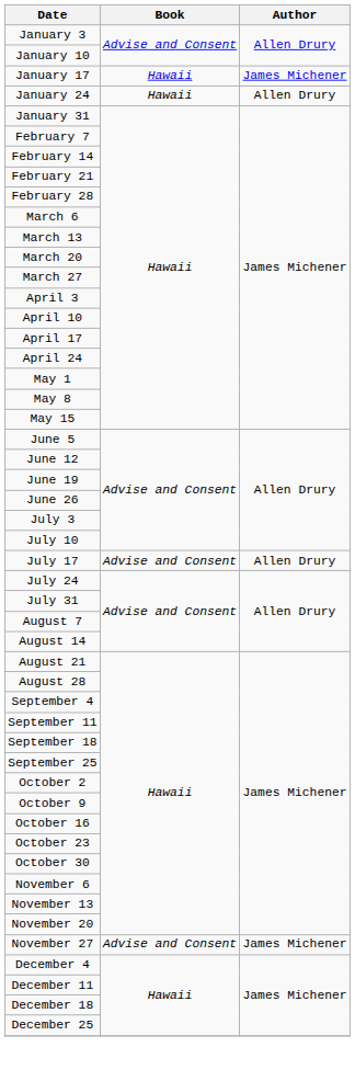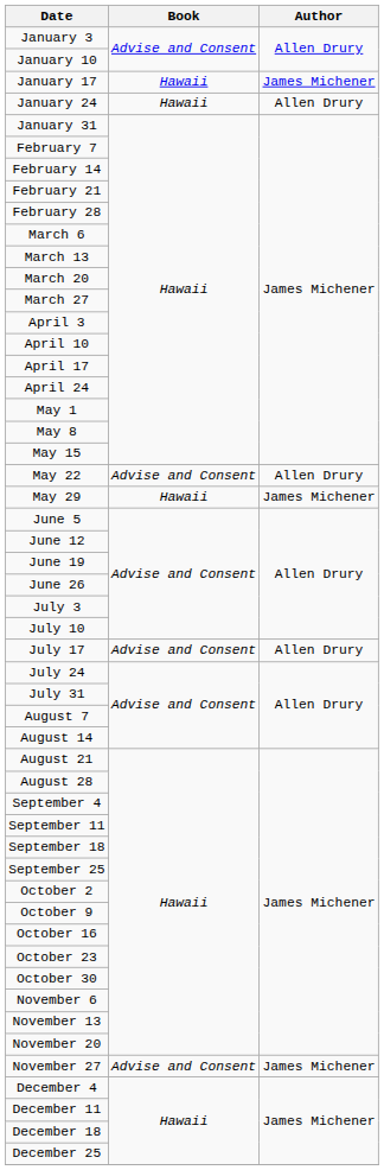+ row: May 22 | Advise and Consent | Allen Drury
+ row: May 29 | Hawaii | James Michener
